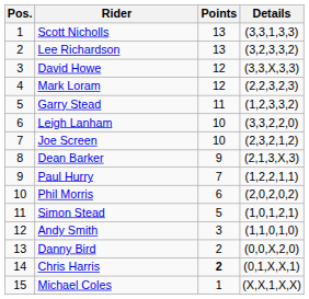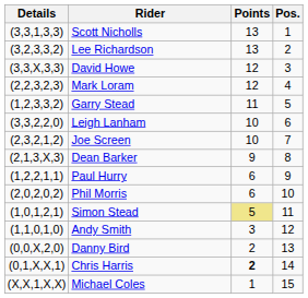columns swapped: Pos. <-> Details
Paul Hurry | Points: 7 -> 6
Simon Stead | Points: no background -> khaki background
